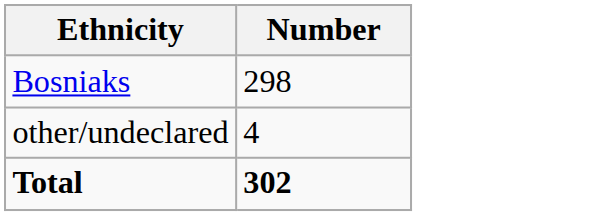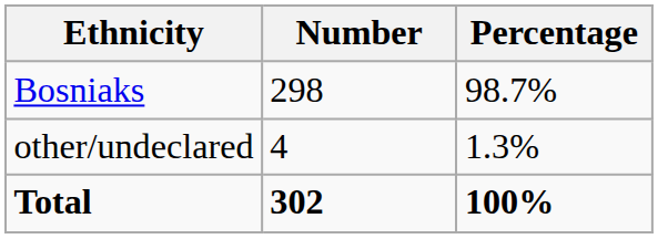+ column: Percentage | 98.7% | 1.3% | 100%
